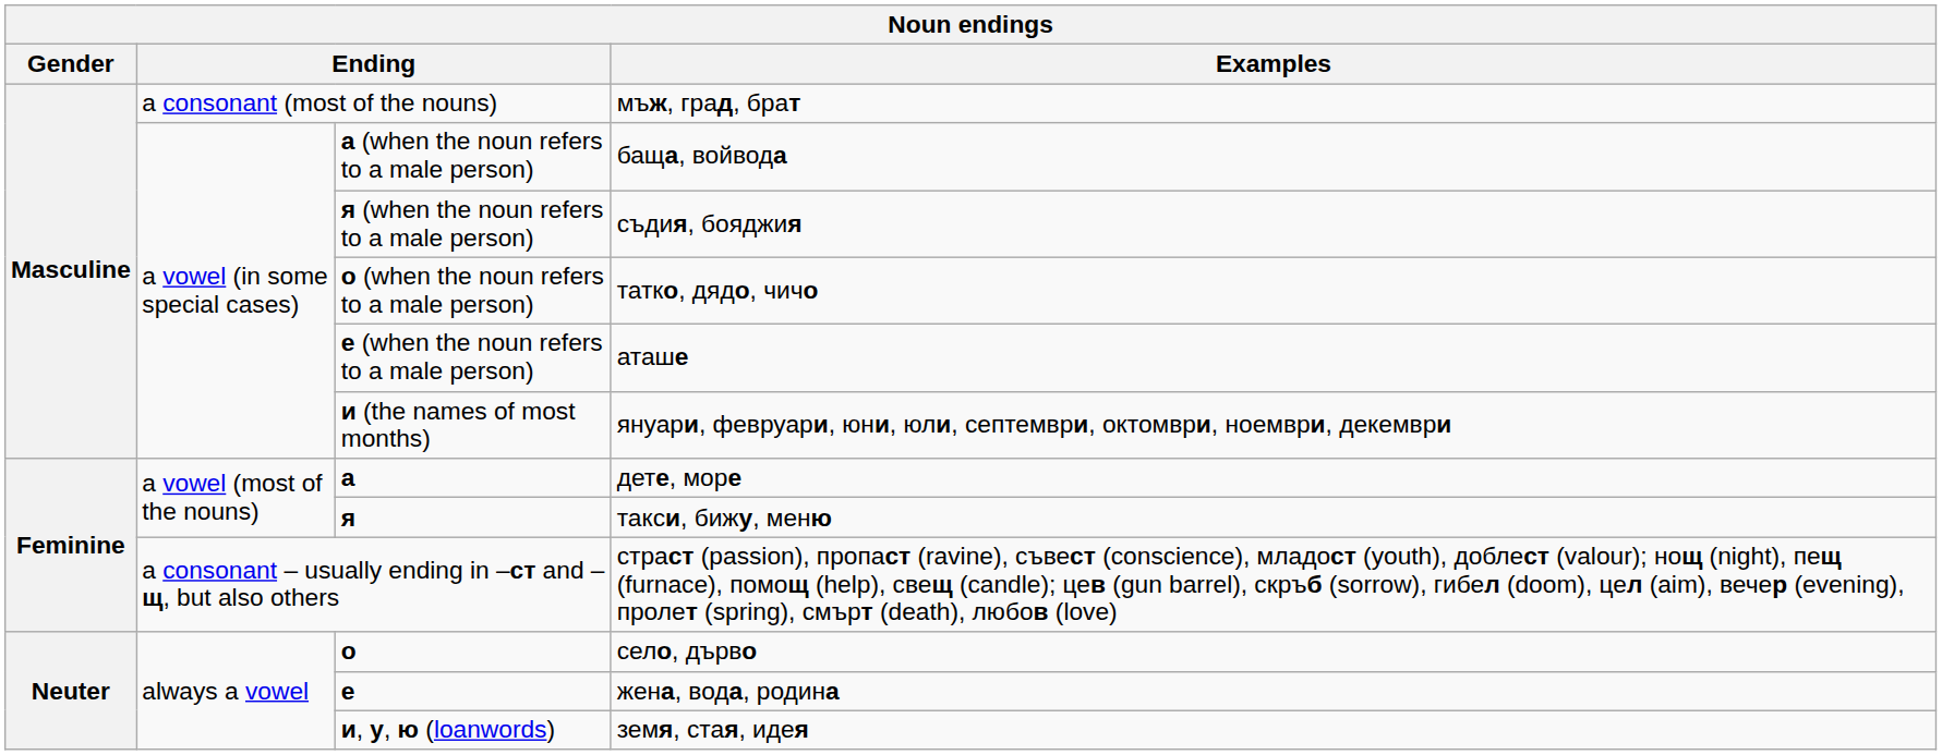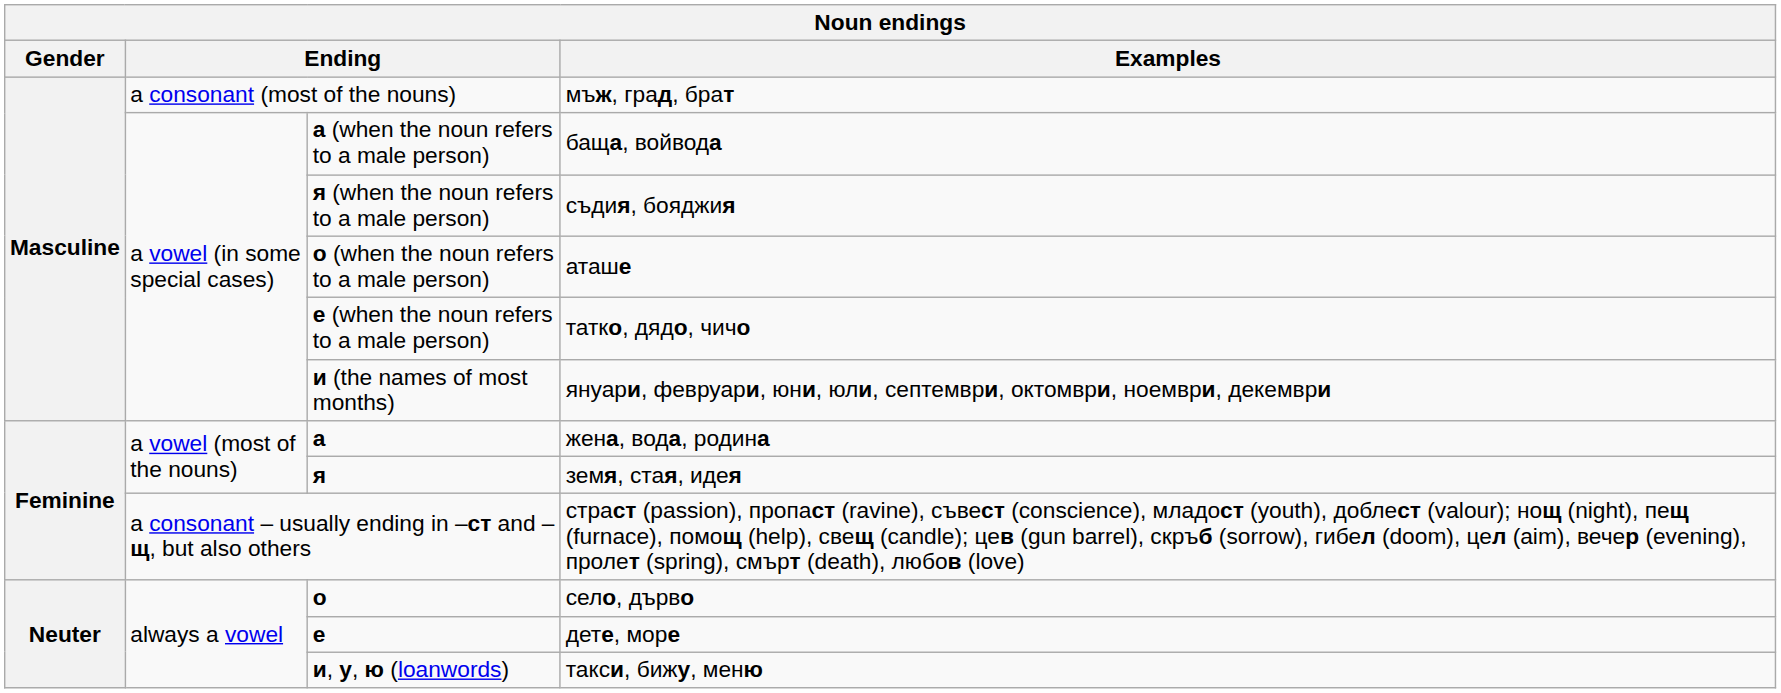о (when the noun refers to a male person) | Examples: татко, дядо, чичо -> аташе
е (when the noun refers to a male person) | Examples: аташе -> татко, дядо, чичо
а | Examples: дете, море -> жена, вода, родина
я | Examples: такси, бижу, меню -> земя, стая, идея
е | Examples: жена, вода, родина -> дете, море
и, у, ю (loanwords) | Examples: земя, стая, идея -> такси, бижу, меню
